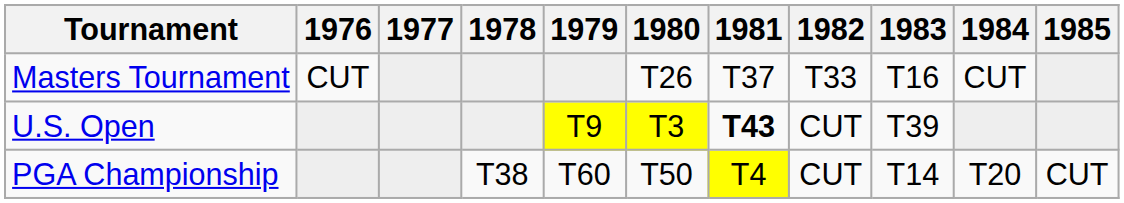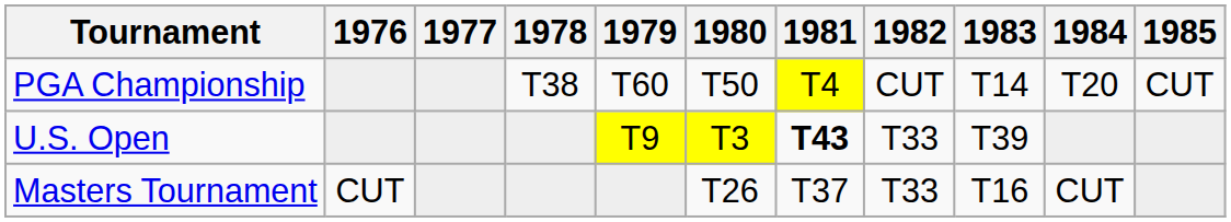rows swapped: Masters Tournament <-> PGA Championship
U.S. Open | 1982: CUT -> T33
